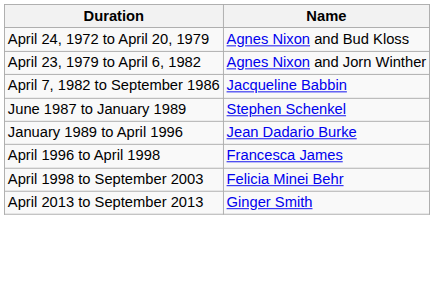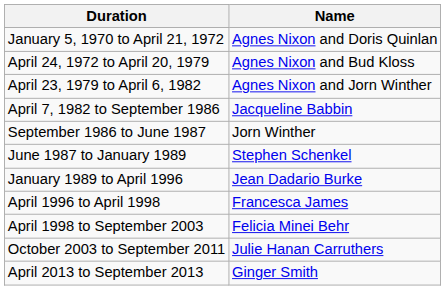+ row: January 5, 1970 to April 21, 1972 | Agnes Nixon and Doris Quinlan
+ row: September 1986 to June 1987 | Jorn Winther
+ row: October 2003 to September 2011 | Julie Hanan Carruthers
